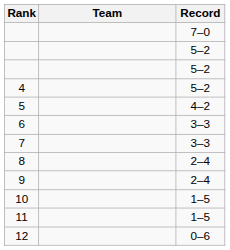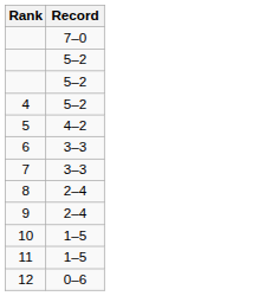- column: Team
